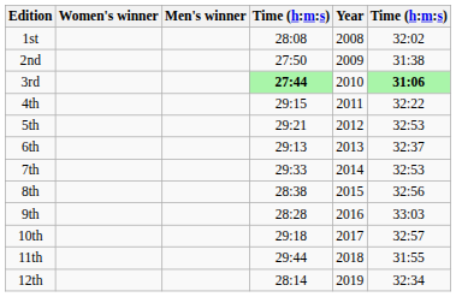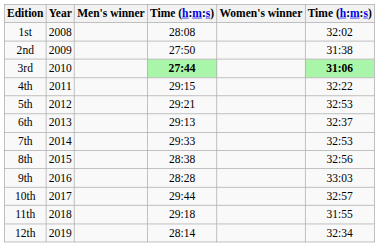columns swapped: Year <-> Women's winner
10th | column 4: 29:18 -> 29:44
11th | column 4: 29:44 -> 29:18
